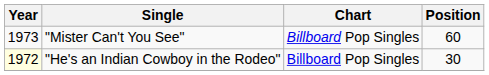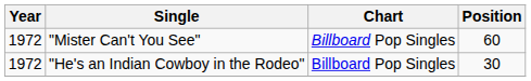"Mister Can't You See" | Year: 1973 -> 1972
"He's an Indian Cowboy in the Rodeo" | Year: lightyellow background -> no background
